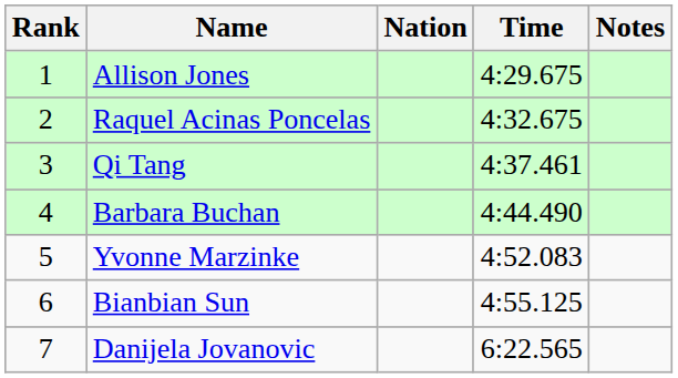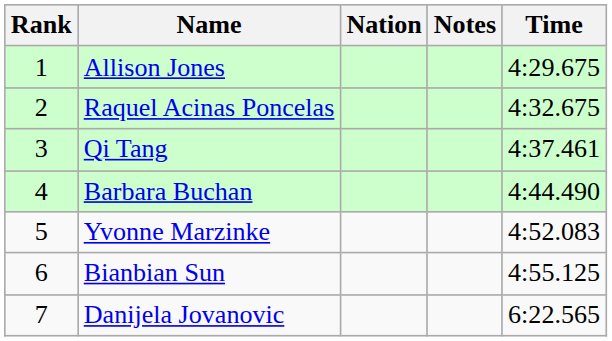columns swapped: Time <-> Notes
